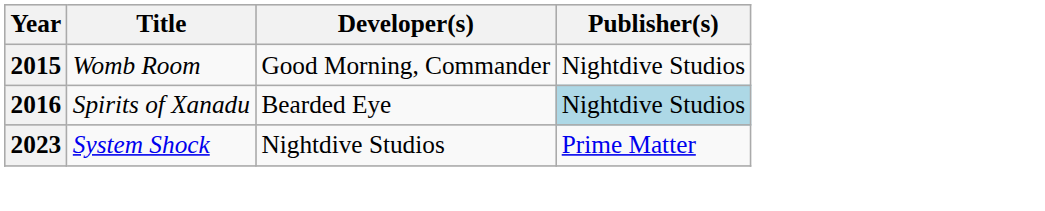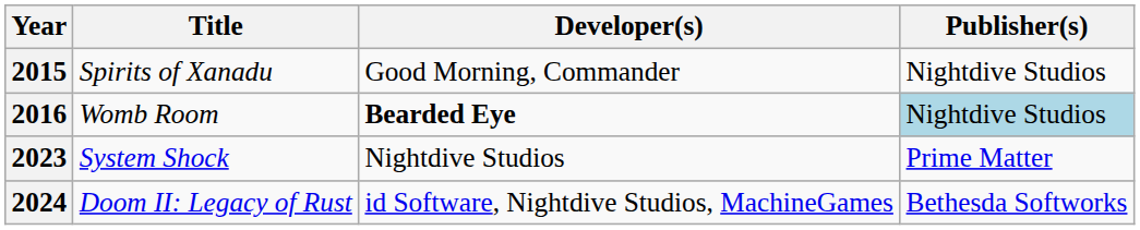2015 | Title: Womb Room -> Spirits of Xanadu
2016 | Title: Spirits of Xanadu -> Womb Room
2016 | Developer(s): normal -> bold
+ row: 2024 | Doom II: Legacy of Rust | id Software, Nightdive Studios, MachineGames | Bethesda Softworks
